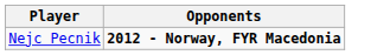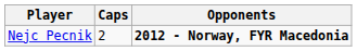+ column: Caps | 2
